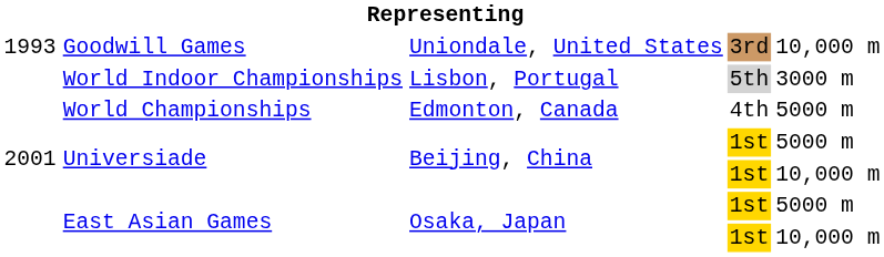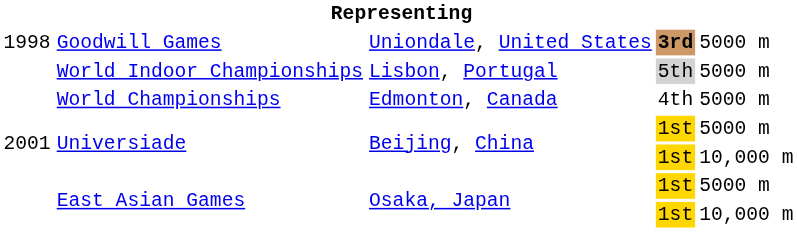Goodwill Games | column 1: 1993 -> 1998
Goodwill Games | column 4: normal -> bold
Goodwill Games | column 5: 10,000 m -> 5000 m
World Indoor Championships | column 5: 3000 m -> 5000 m
